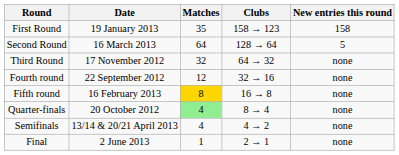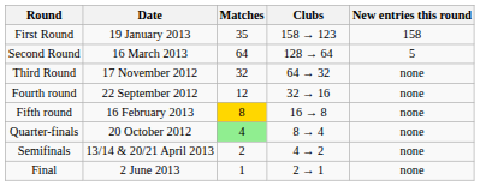Semifinals | Matches: 4 -> 2
